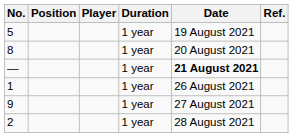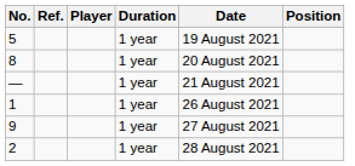columns swapped: Position <-> Ref.
— | Date: bold -> normal
